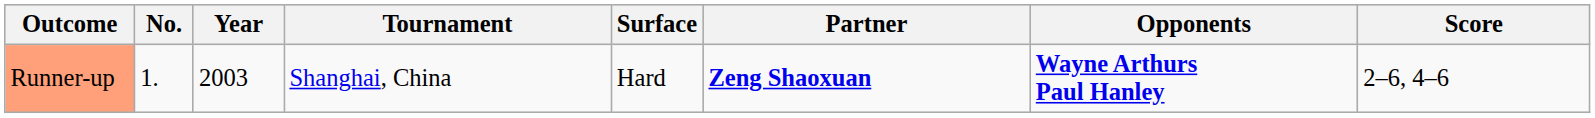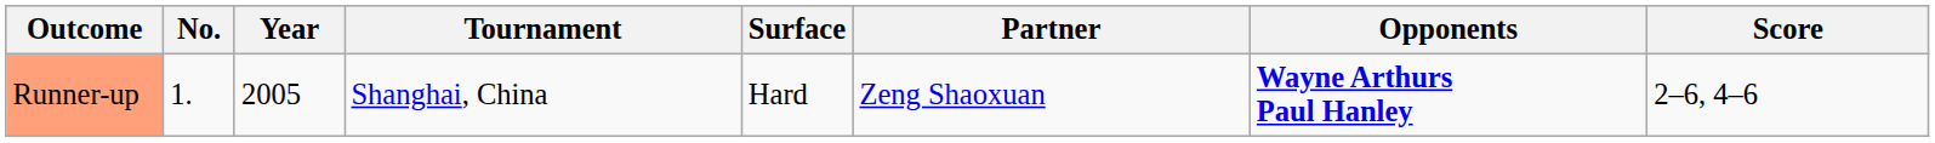Runner-up | Year: 2003 -> 2005
Runner-up | Partner: bold -> normal
